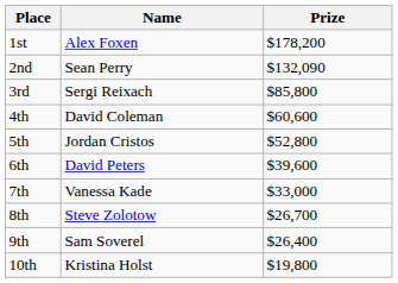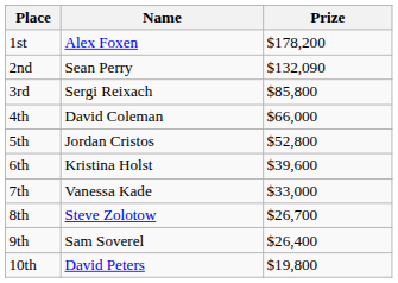4th | Prize: $60,600 -> $66,000
6th | Name: David Peters -> Kristina Holst
10th | Name: Kristina Holst -> David Peters
